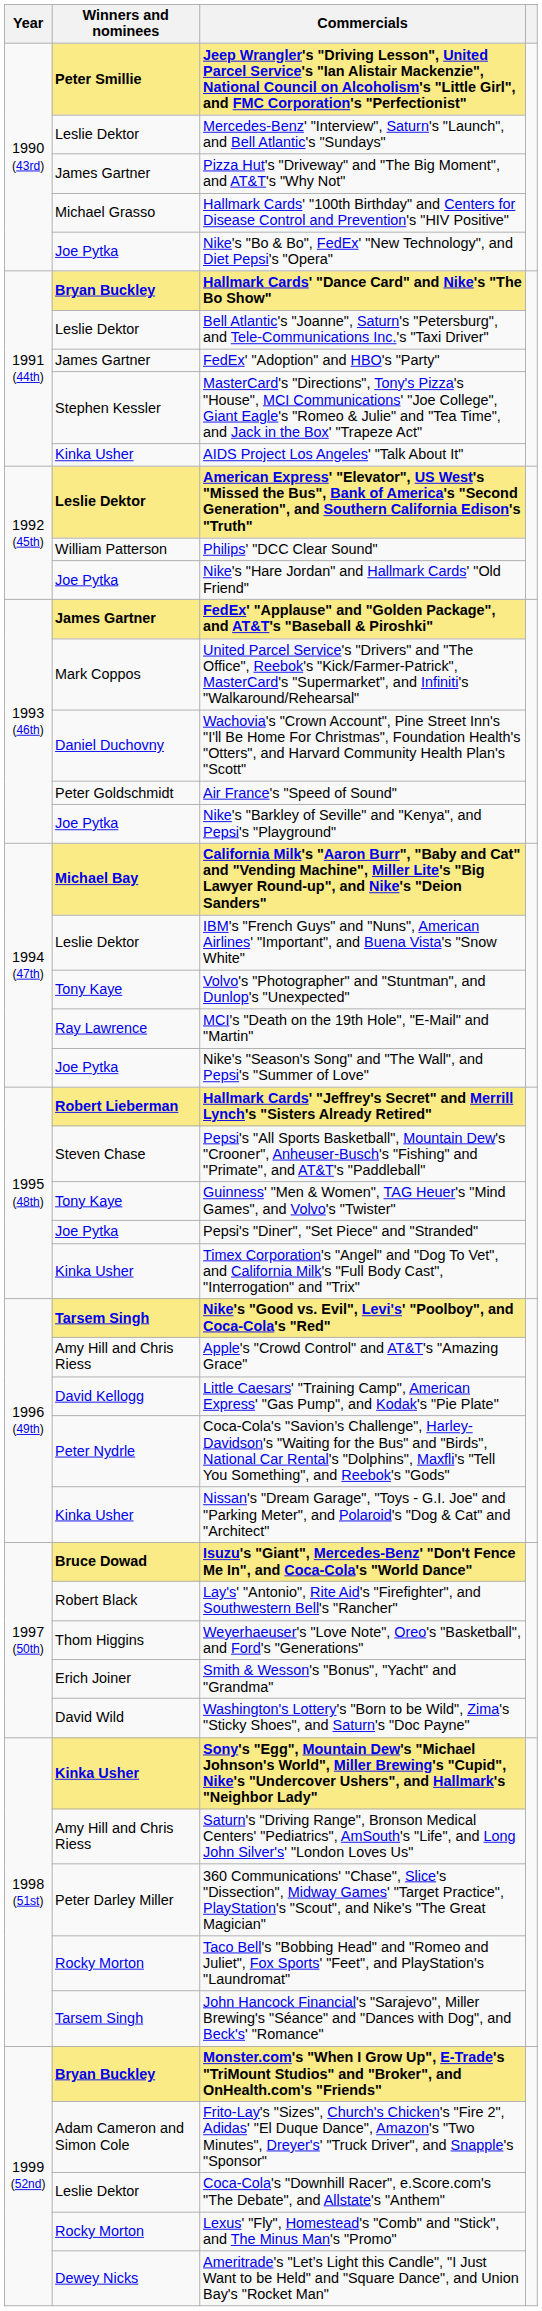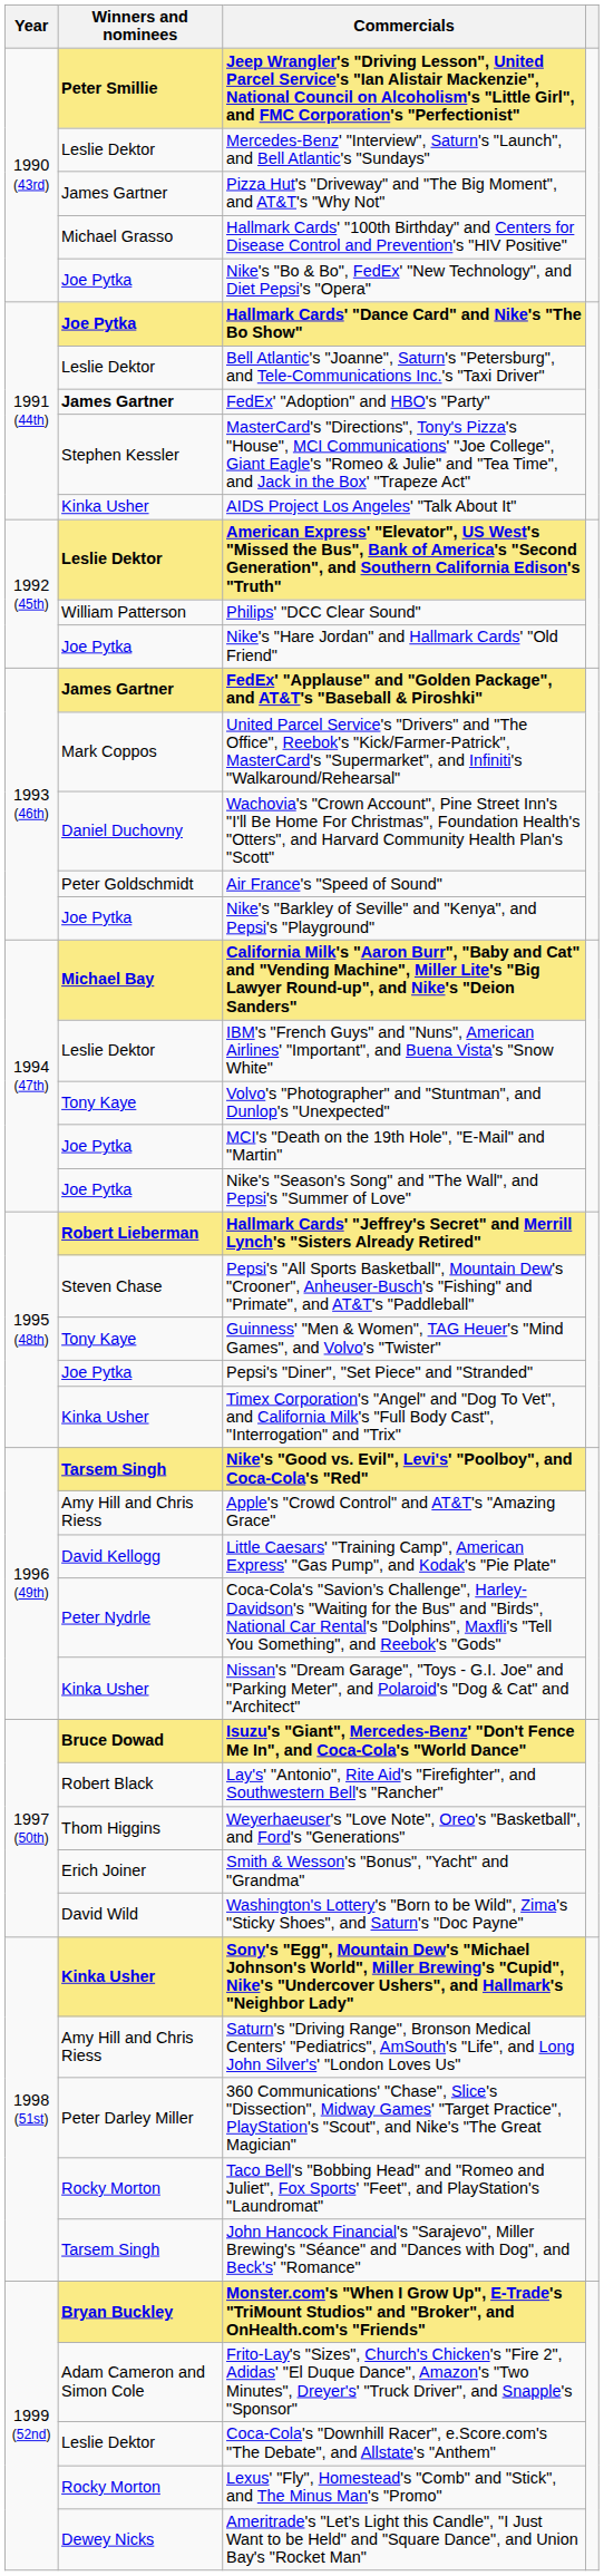Hallmark Cards' "Dance Card" and Nike's "The Bo Show" | Winners and nominees: Bryan Buckley -> Joe Pytka
FedEx' "Adoption" and HBO's "Party" | Winners and nominees: normal -> bold
MCI's "Death on the 19th Hole", "E-Mail" and "Martin" | Winners and nominees: Ray Lawrence -> Joe Pytka
